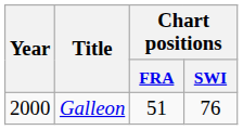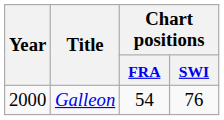Galleon | Chart positions / FRA: 51 -> 54
